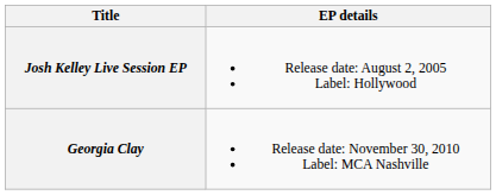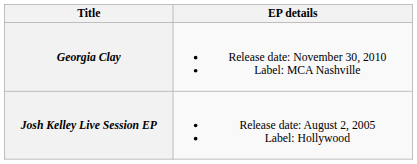rows swapped: Josh Kelley Live Session EP <-> Georgia Clay
